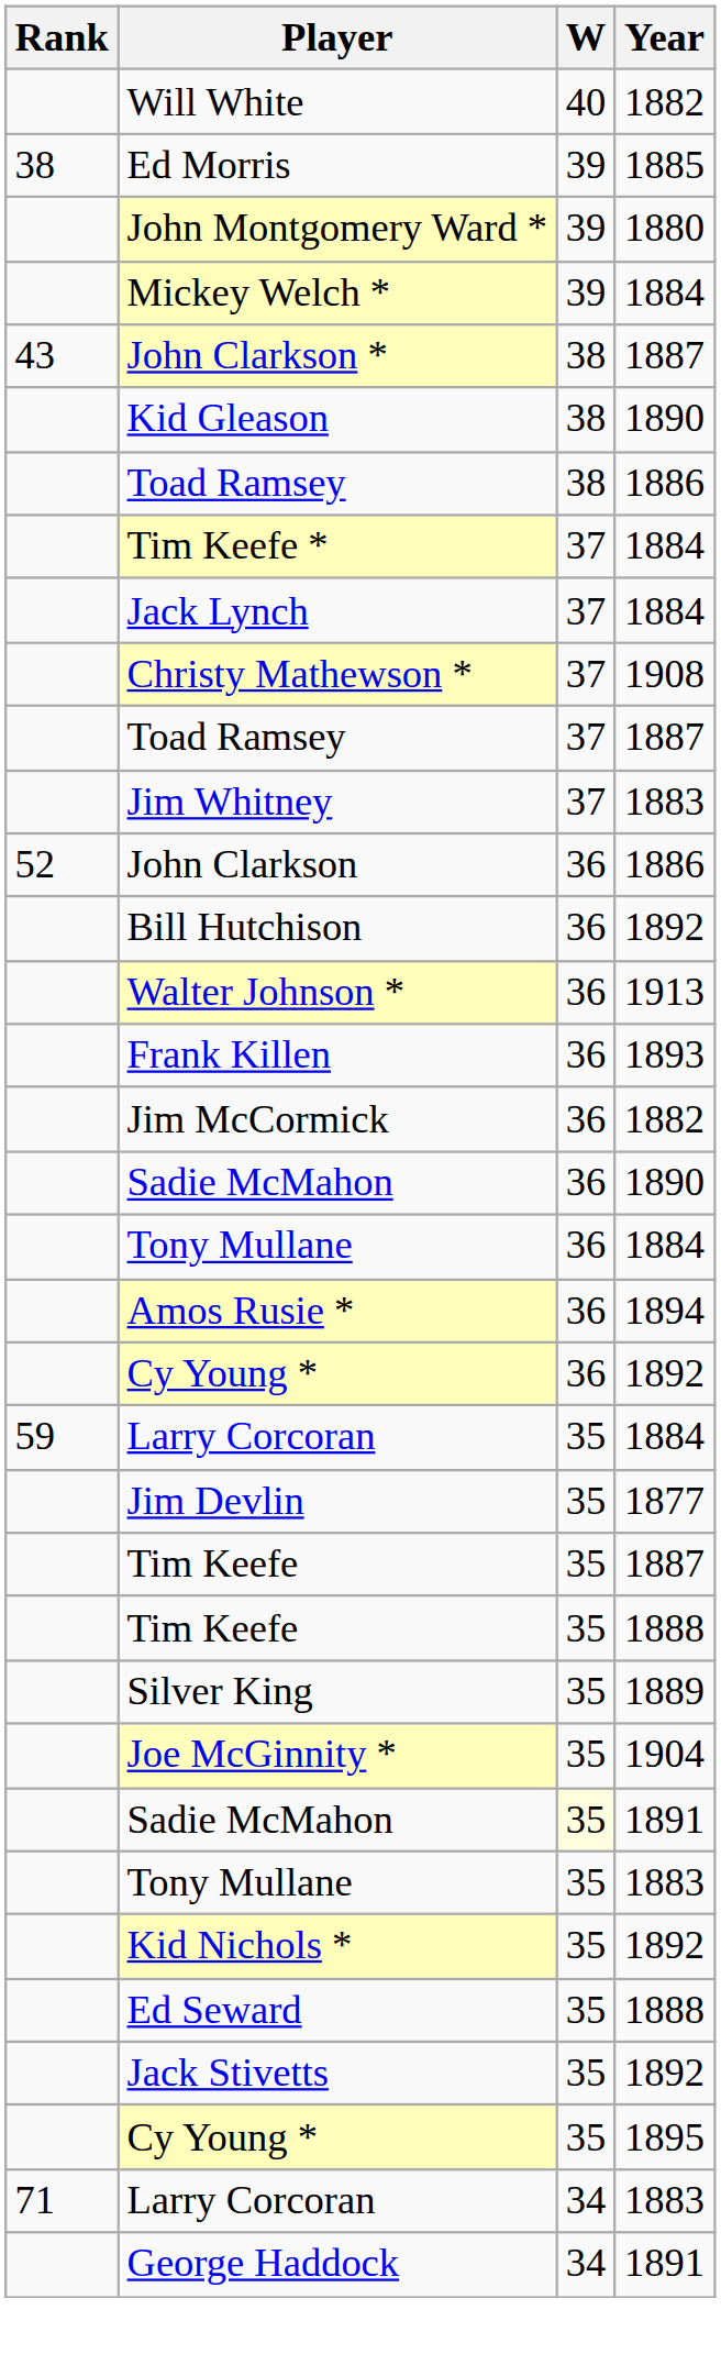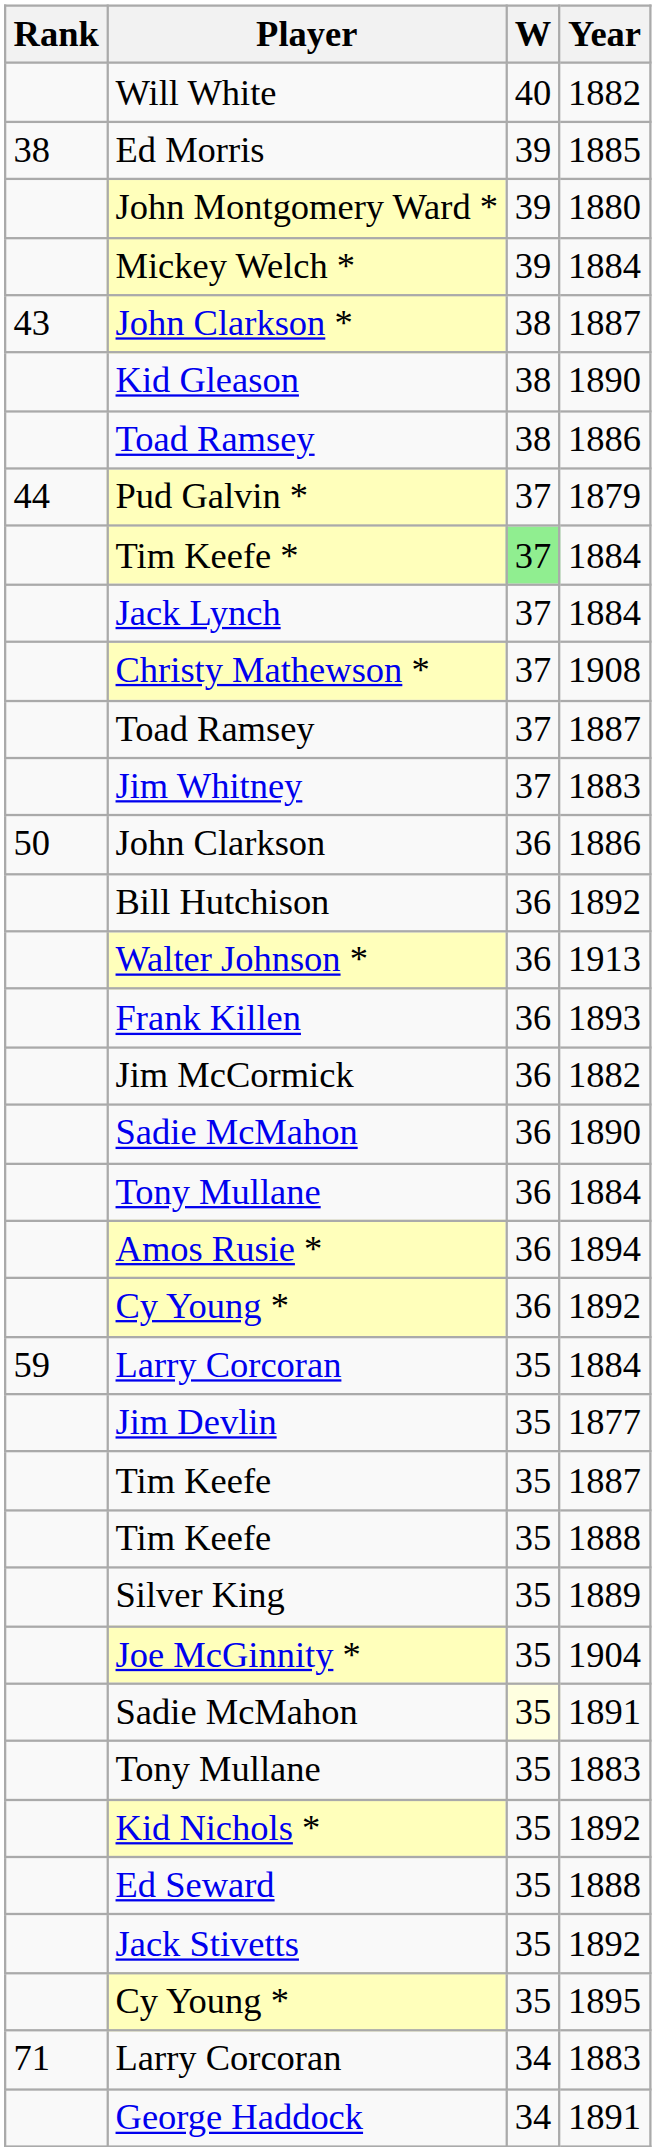+ row: 44 | Pud Galvin * | 37 | 1879
Tim Keefe * | W: no background -> lightgreen background
John Clarkson | Rank: 52 -> 50
